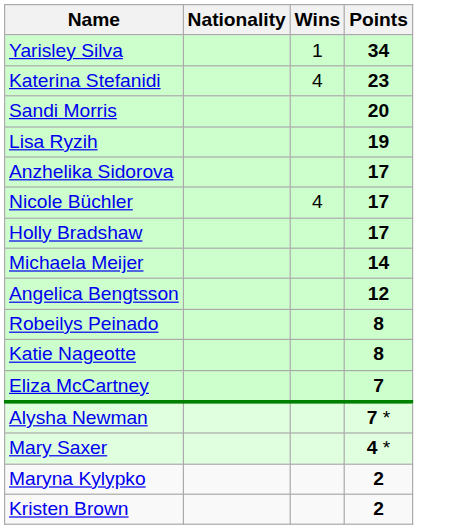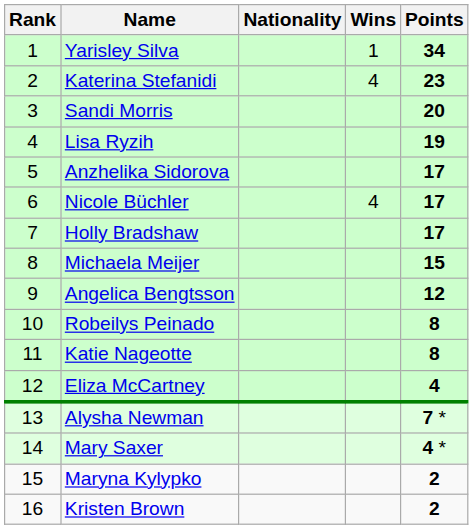+ column: Rank | 1 | 2 | 3 | 4 | 5 | 6 | 7 | 8 | 9 | 10 | 11 | 12 | 13 | 14 | 15 | 16
Michaela Meijer | Points: 14 -> 15
Eliza McCartney | Points: 7 -> 4
